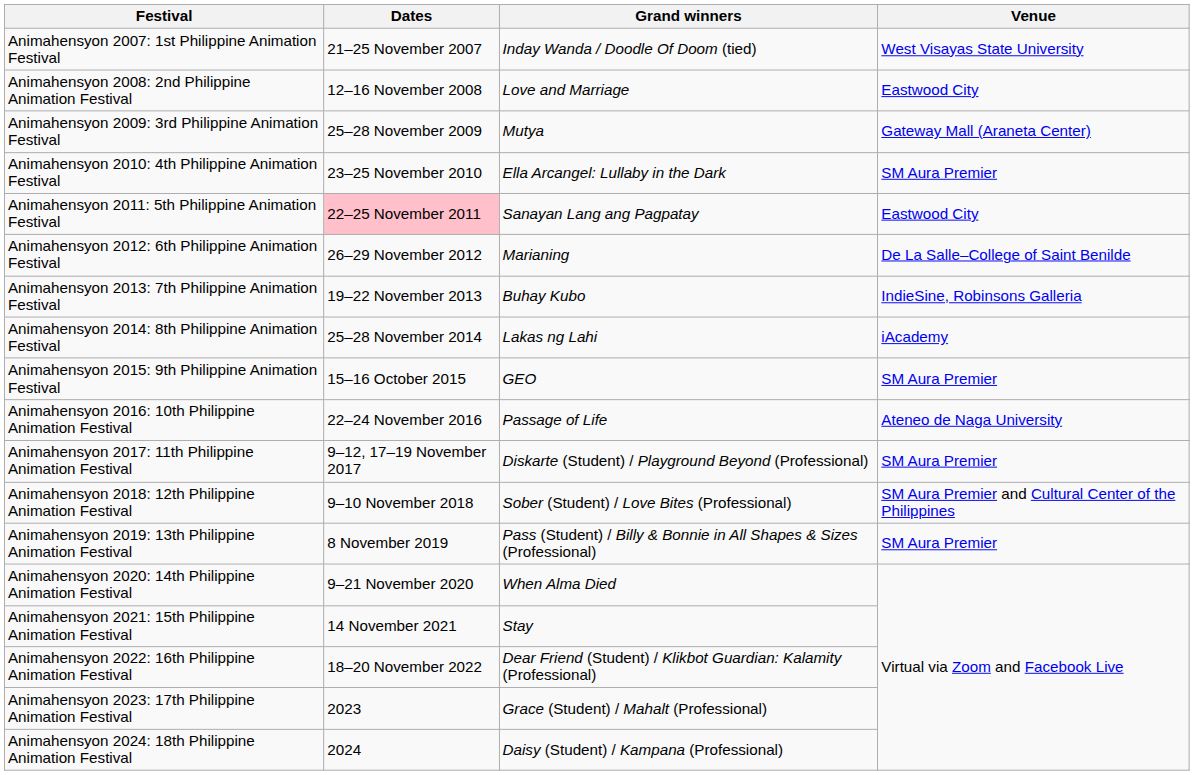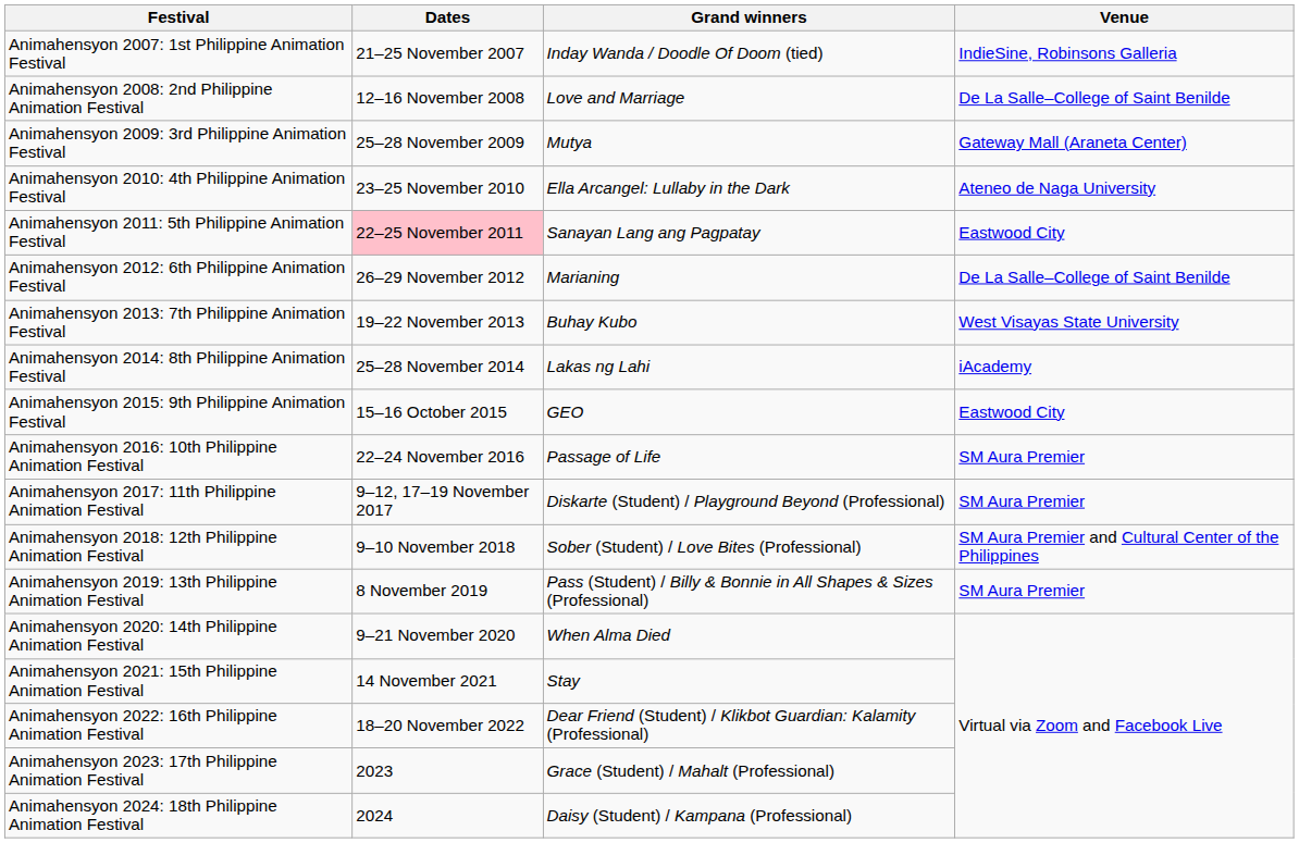Animahensyon 2007: 1st Philippine Animation Festival | Venue: West Visayas State University -> IndieSine, Robinsons Galleria
Animahensyon 2008: 2nd Philippine Animation Festival | Venue: Eastwood City -> De La Salle–College of Saint Benilde
Animahensyon 2010: 4th Philippine Animation Festival | Venue: SM Aura Premier -> Ateneo de Naga University
Animahensyon 2013: 7th Philippine Animation Festival | Venue: IndieSine, Robinsons Galleria -> West Visayas State University
Animahensyon 2015: 9th Philippine Animation Festival | Venue: SM Aura Premier -> Eastwood City
Animahensyon 2016: 10th Philippine Animation Festival | Venue: Ateneo de Naga University -> SM Aura Premier
